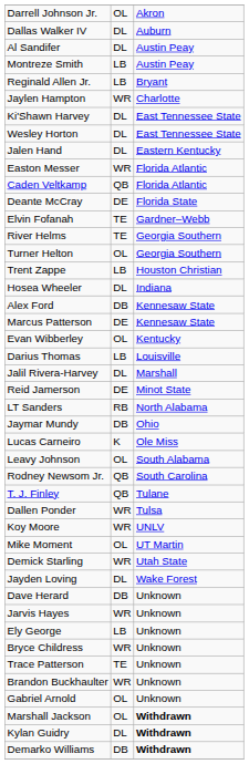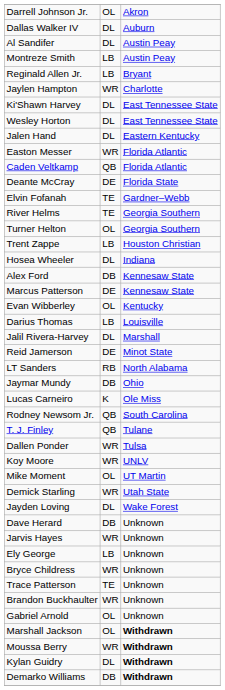- row: Leavy Johnson | OL | South Alabama
+ row: Moussa Berry | WR | Withdrawn
